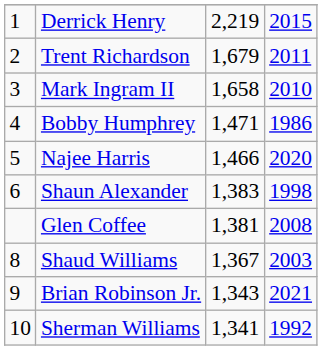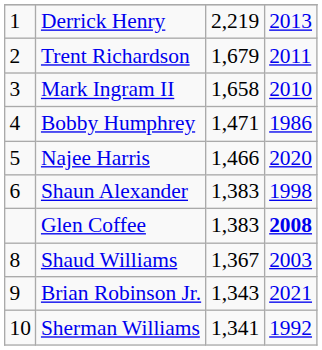Derrick Henry | column 4: 2015 -> 2013
Glen Coffee | column 3: 1,381 -> 1,383
Glen Coffee | column 4: normal -> bold
